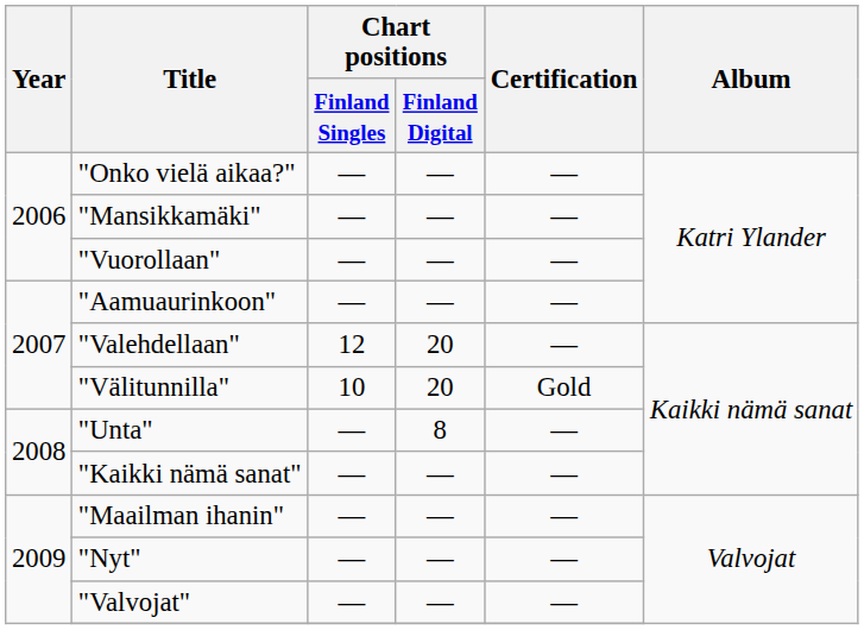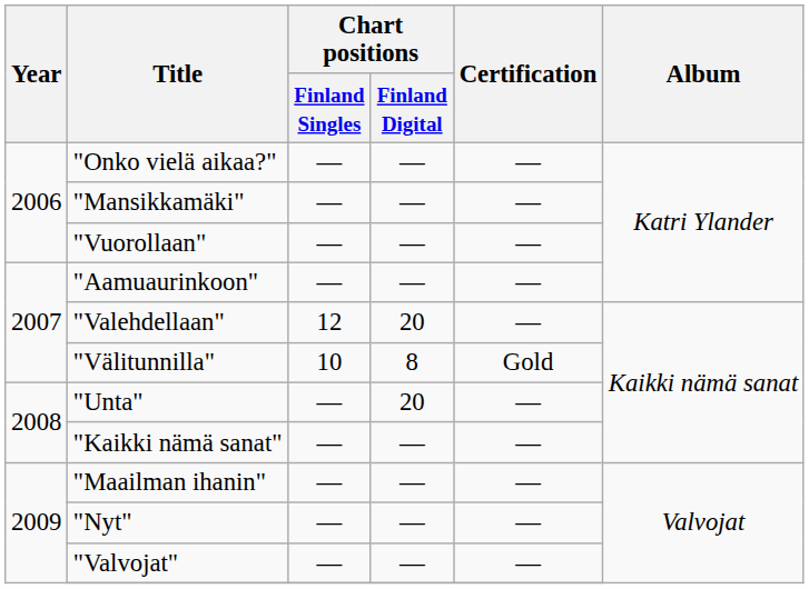"Välitunnilla" | Chart positions / Finland Digital: 20 -> 8
"Unta" | Chart positions / Finland Digital: 8 -> 20
